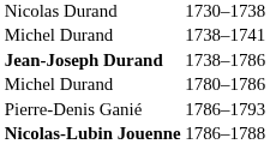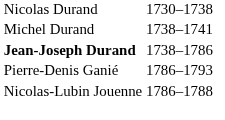- row: Michel Durand | 1780–1786
1786–1788 | column 1: bold -> normal
